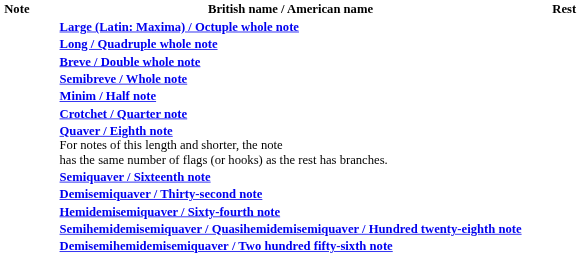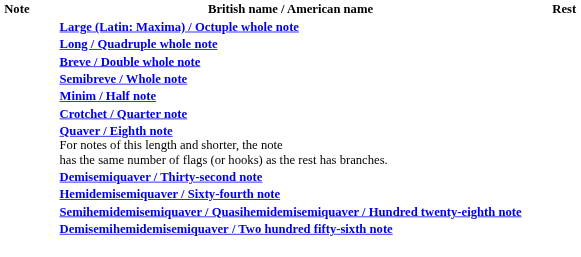- row: Semiquaver / Sixteenth note
